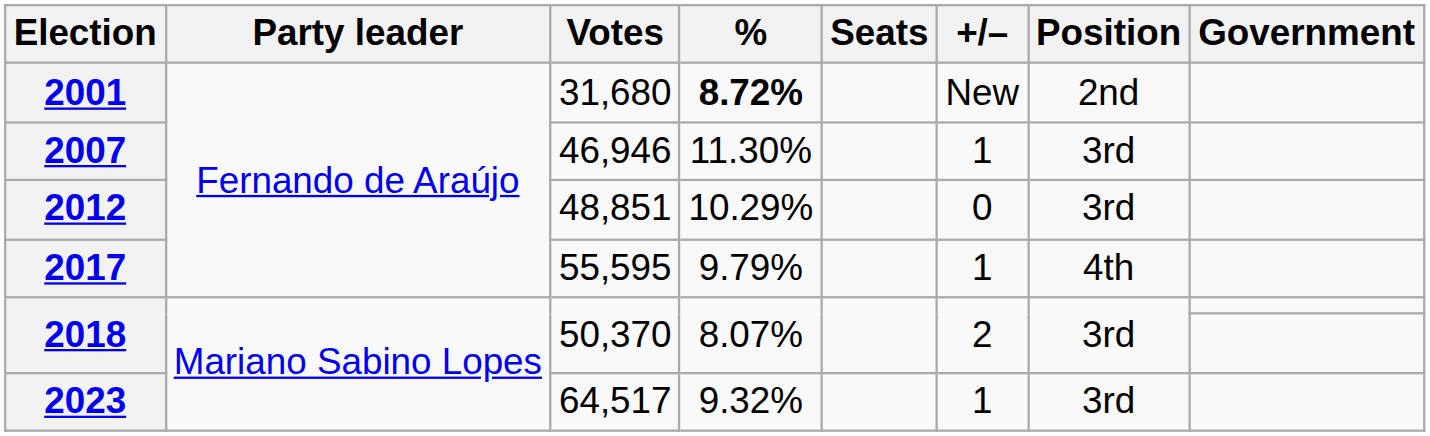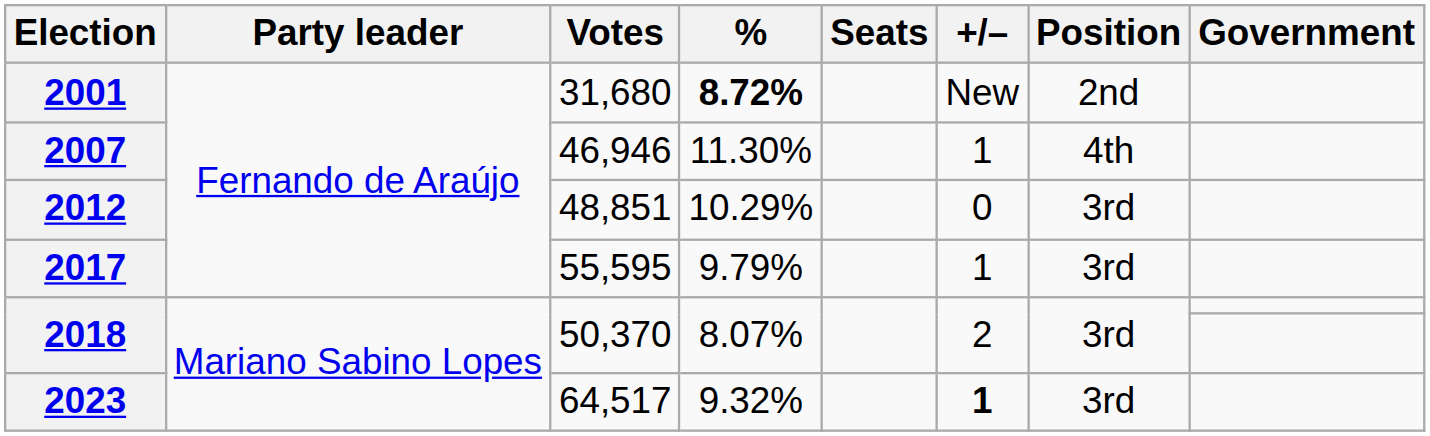2007 | Position: 3rd -> 4th
2017 | Position: 4th -> 3rd
2023 | +/–: normal -> bold
